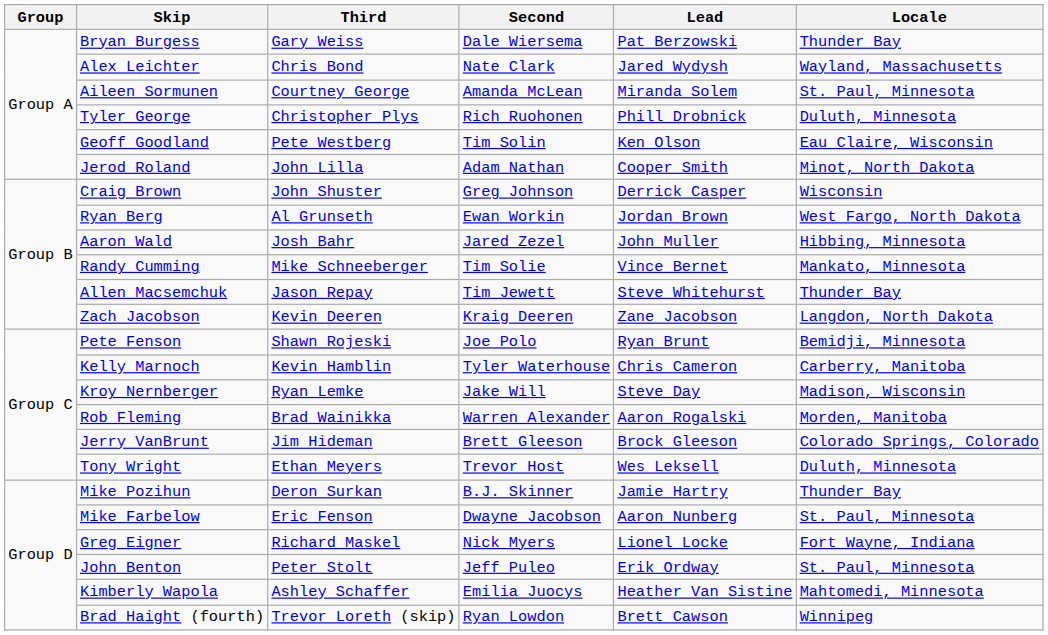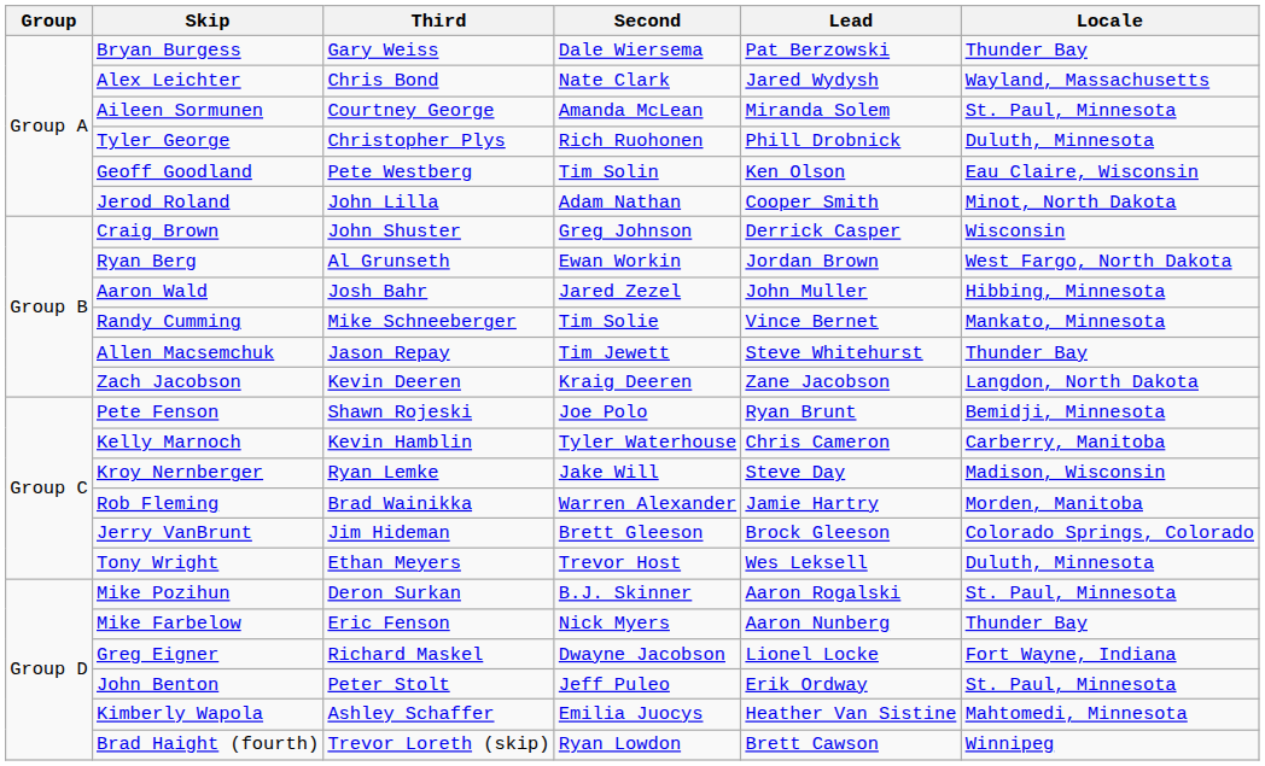Rob Fleming | Lead: Aaron Rogalski -> Jamie Hartry
Mike Pozihun | Lead: Jamie Hartry -> Aaron Rogalski
Mike Pozihun | Locale: Thunder Bay -> St. Paul, Minnesota
Mike Farbelow | Second: Dwayne Jacobson -> Nick Myers
Mike Farbelow | Locale: St. Paul, Minnesota -> Thunder Bay
Greg Eigner | Second: Nick Myers -> Dwayne Jacobson
